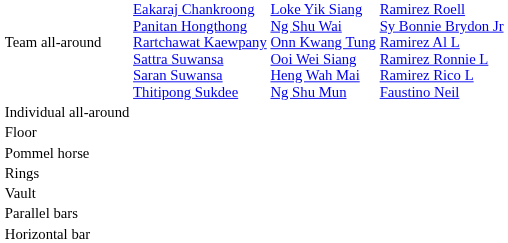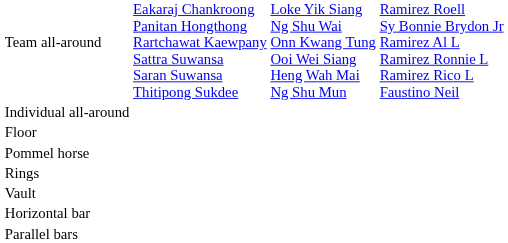rows swapped: Parallel bars <-> Horizontal bar
